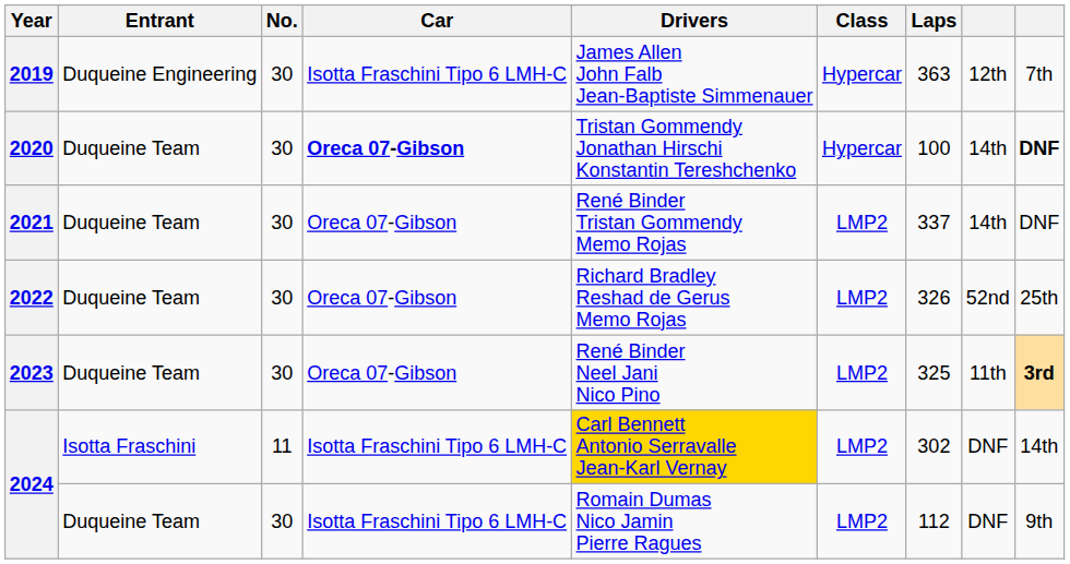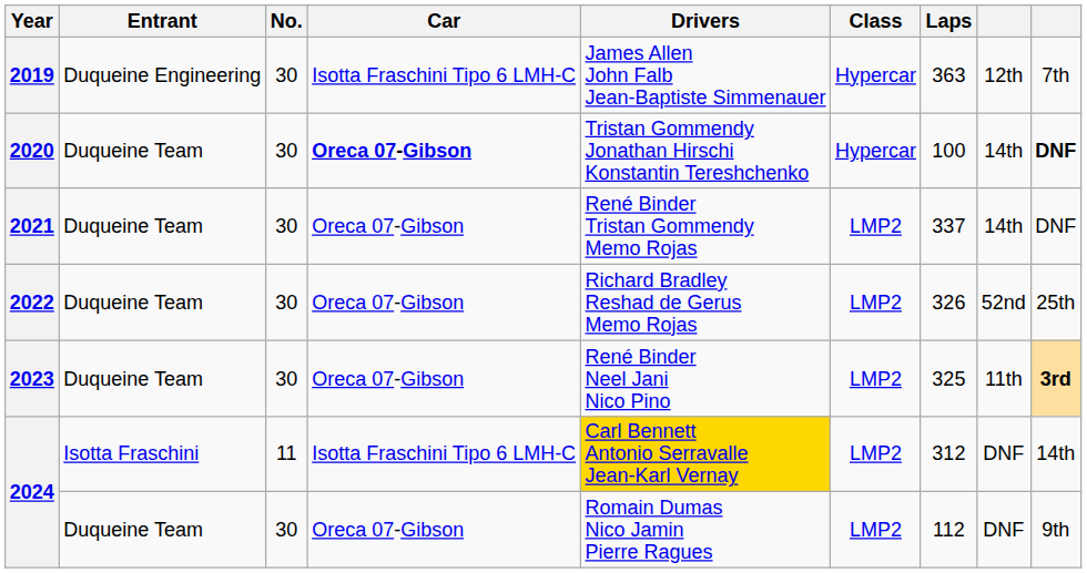2024 / Isotta Fraschini | Laps: 302 -> 312
2024 / Duqueine Team | Car: Isotta Fraschini Tipo 6 LMH-C -> Oreca 07-Gibson
